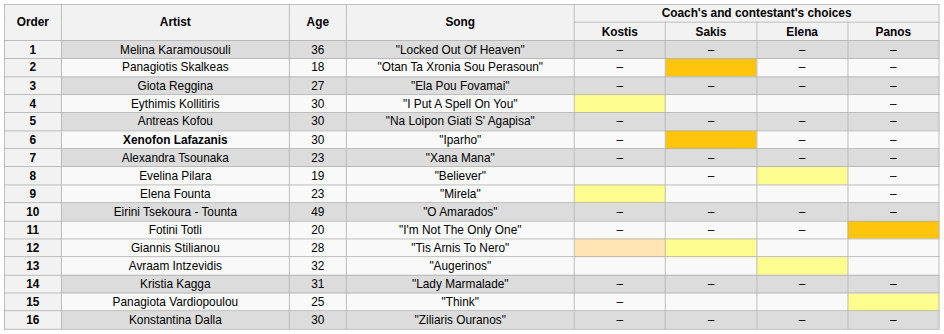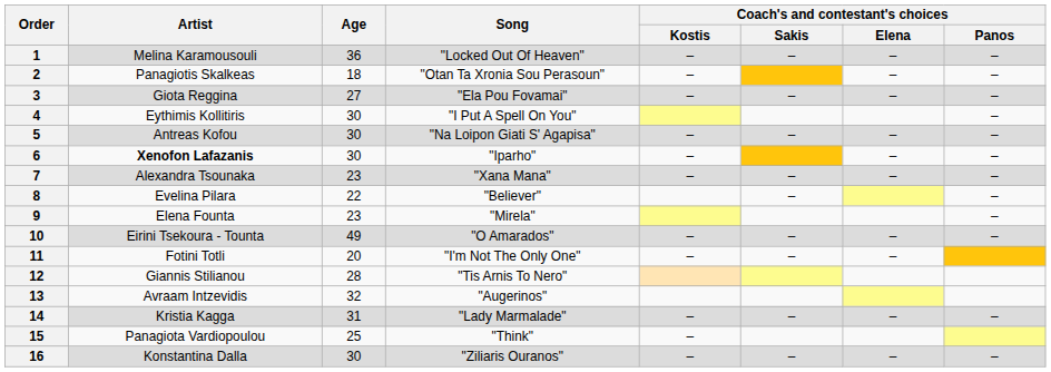8 | Age: 19 -> 22
